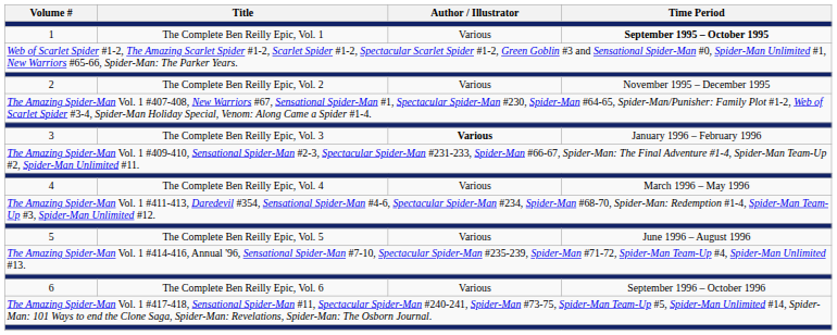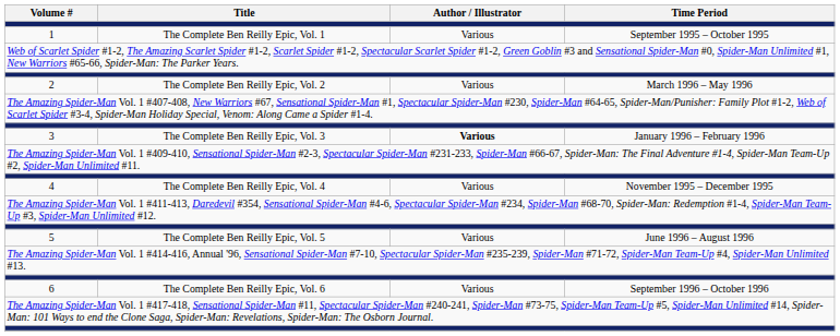1 | Time Period: bold -> normal
2 | Time Period: November 1995 – December 1995 -> March 1996 – May 1996
4 | Time Period: March 1996 – May 1996 -> November 1995 – December 1995
